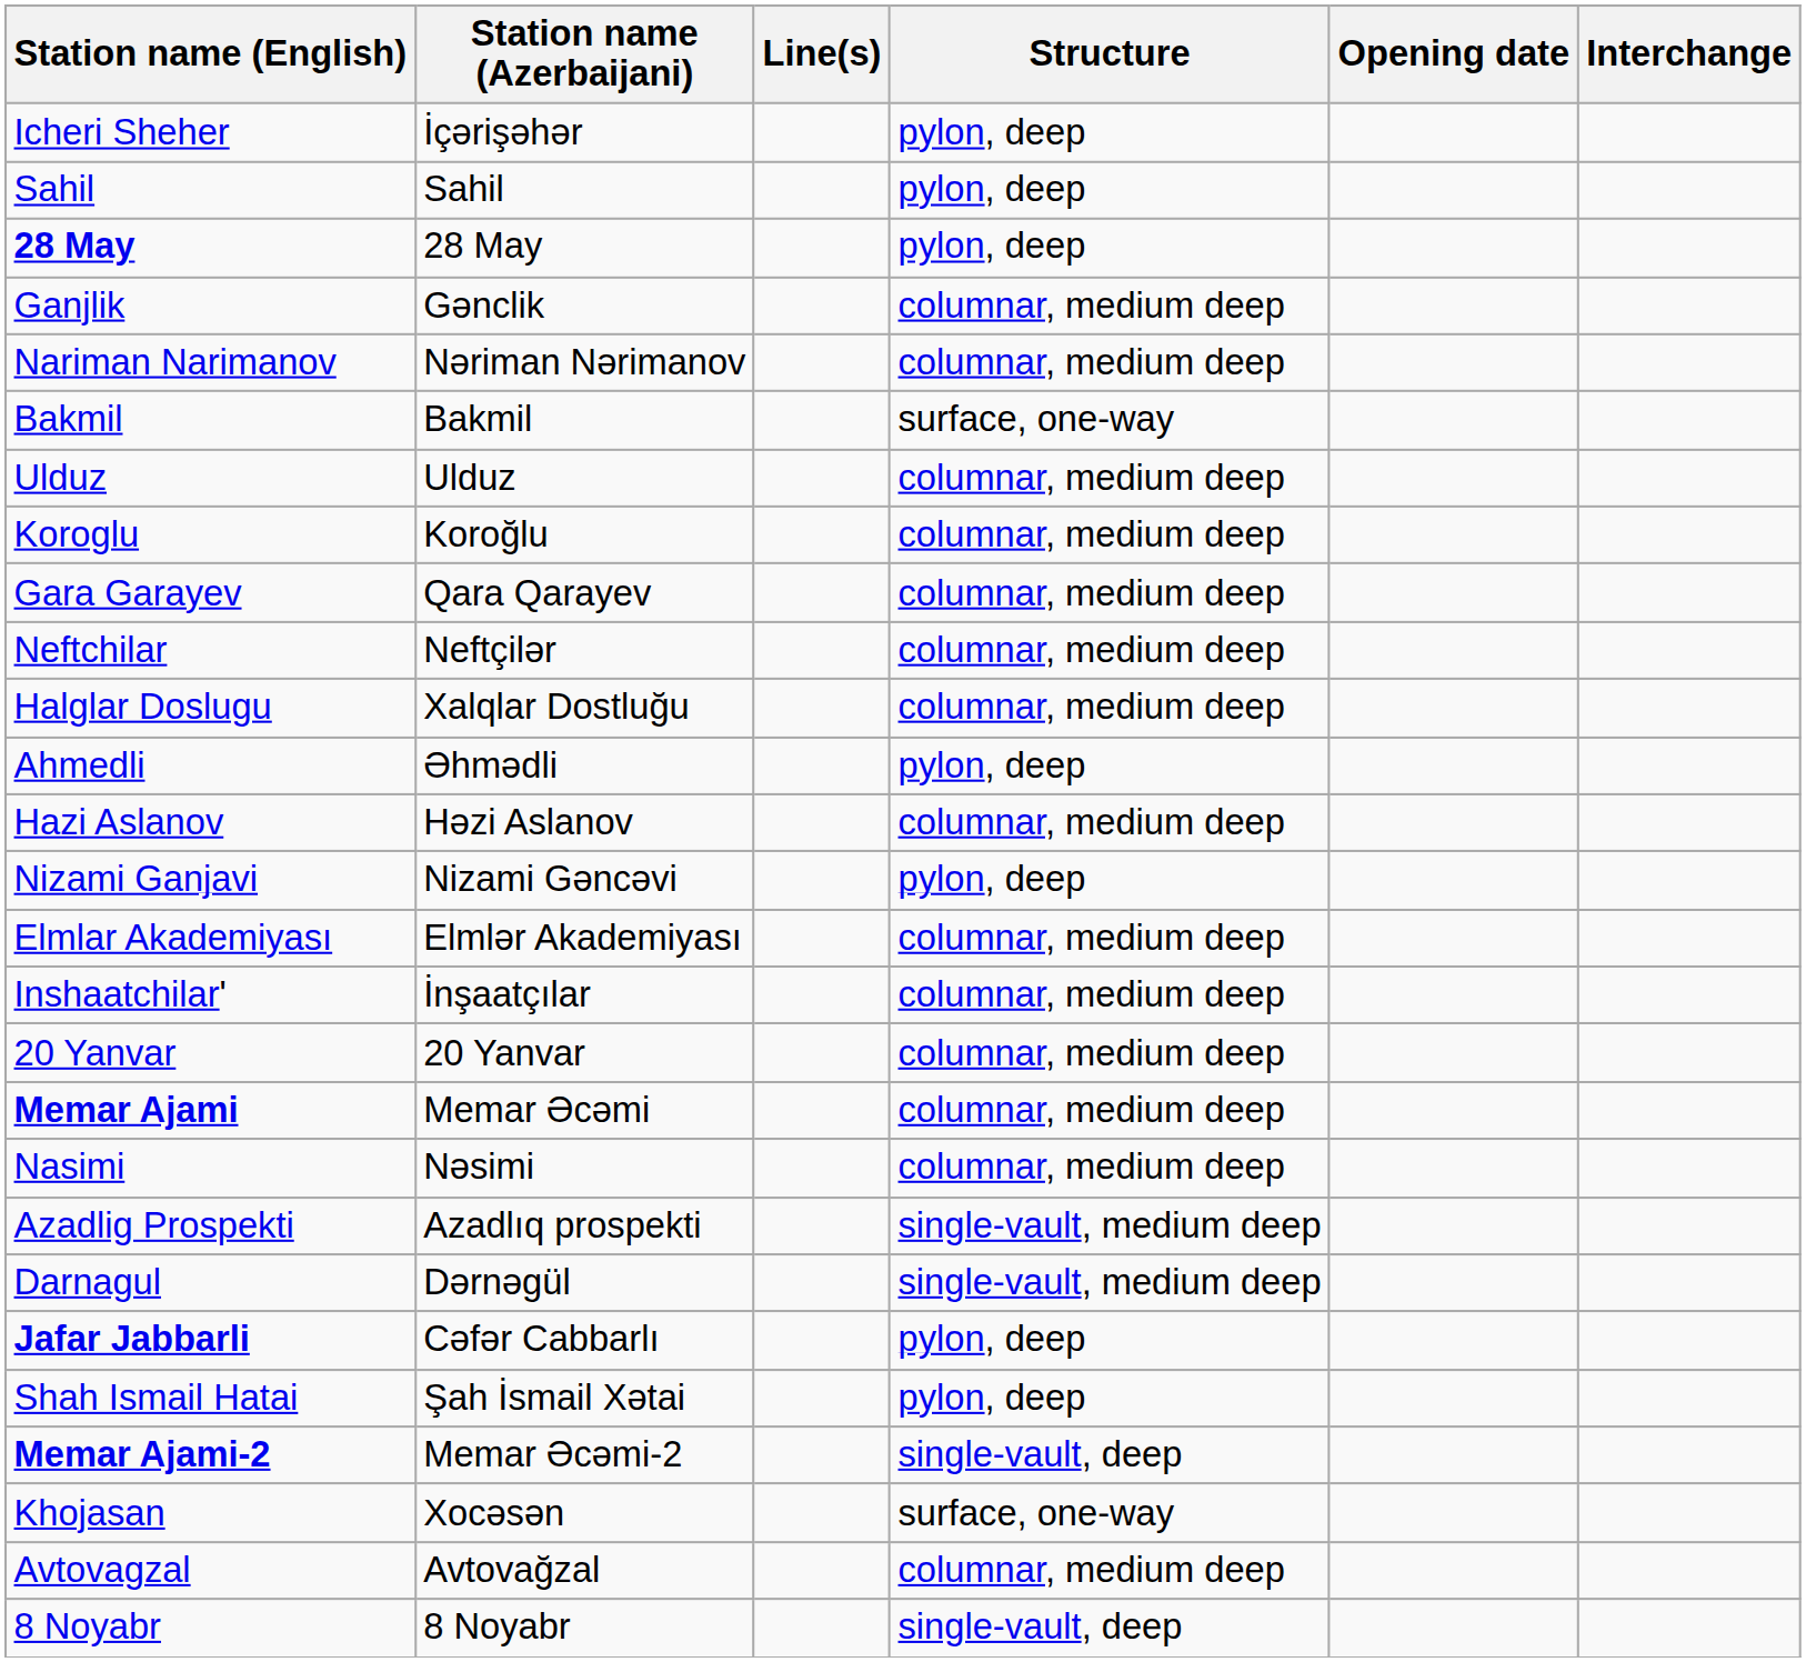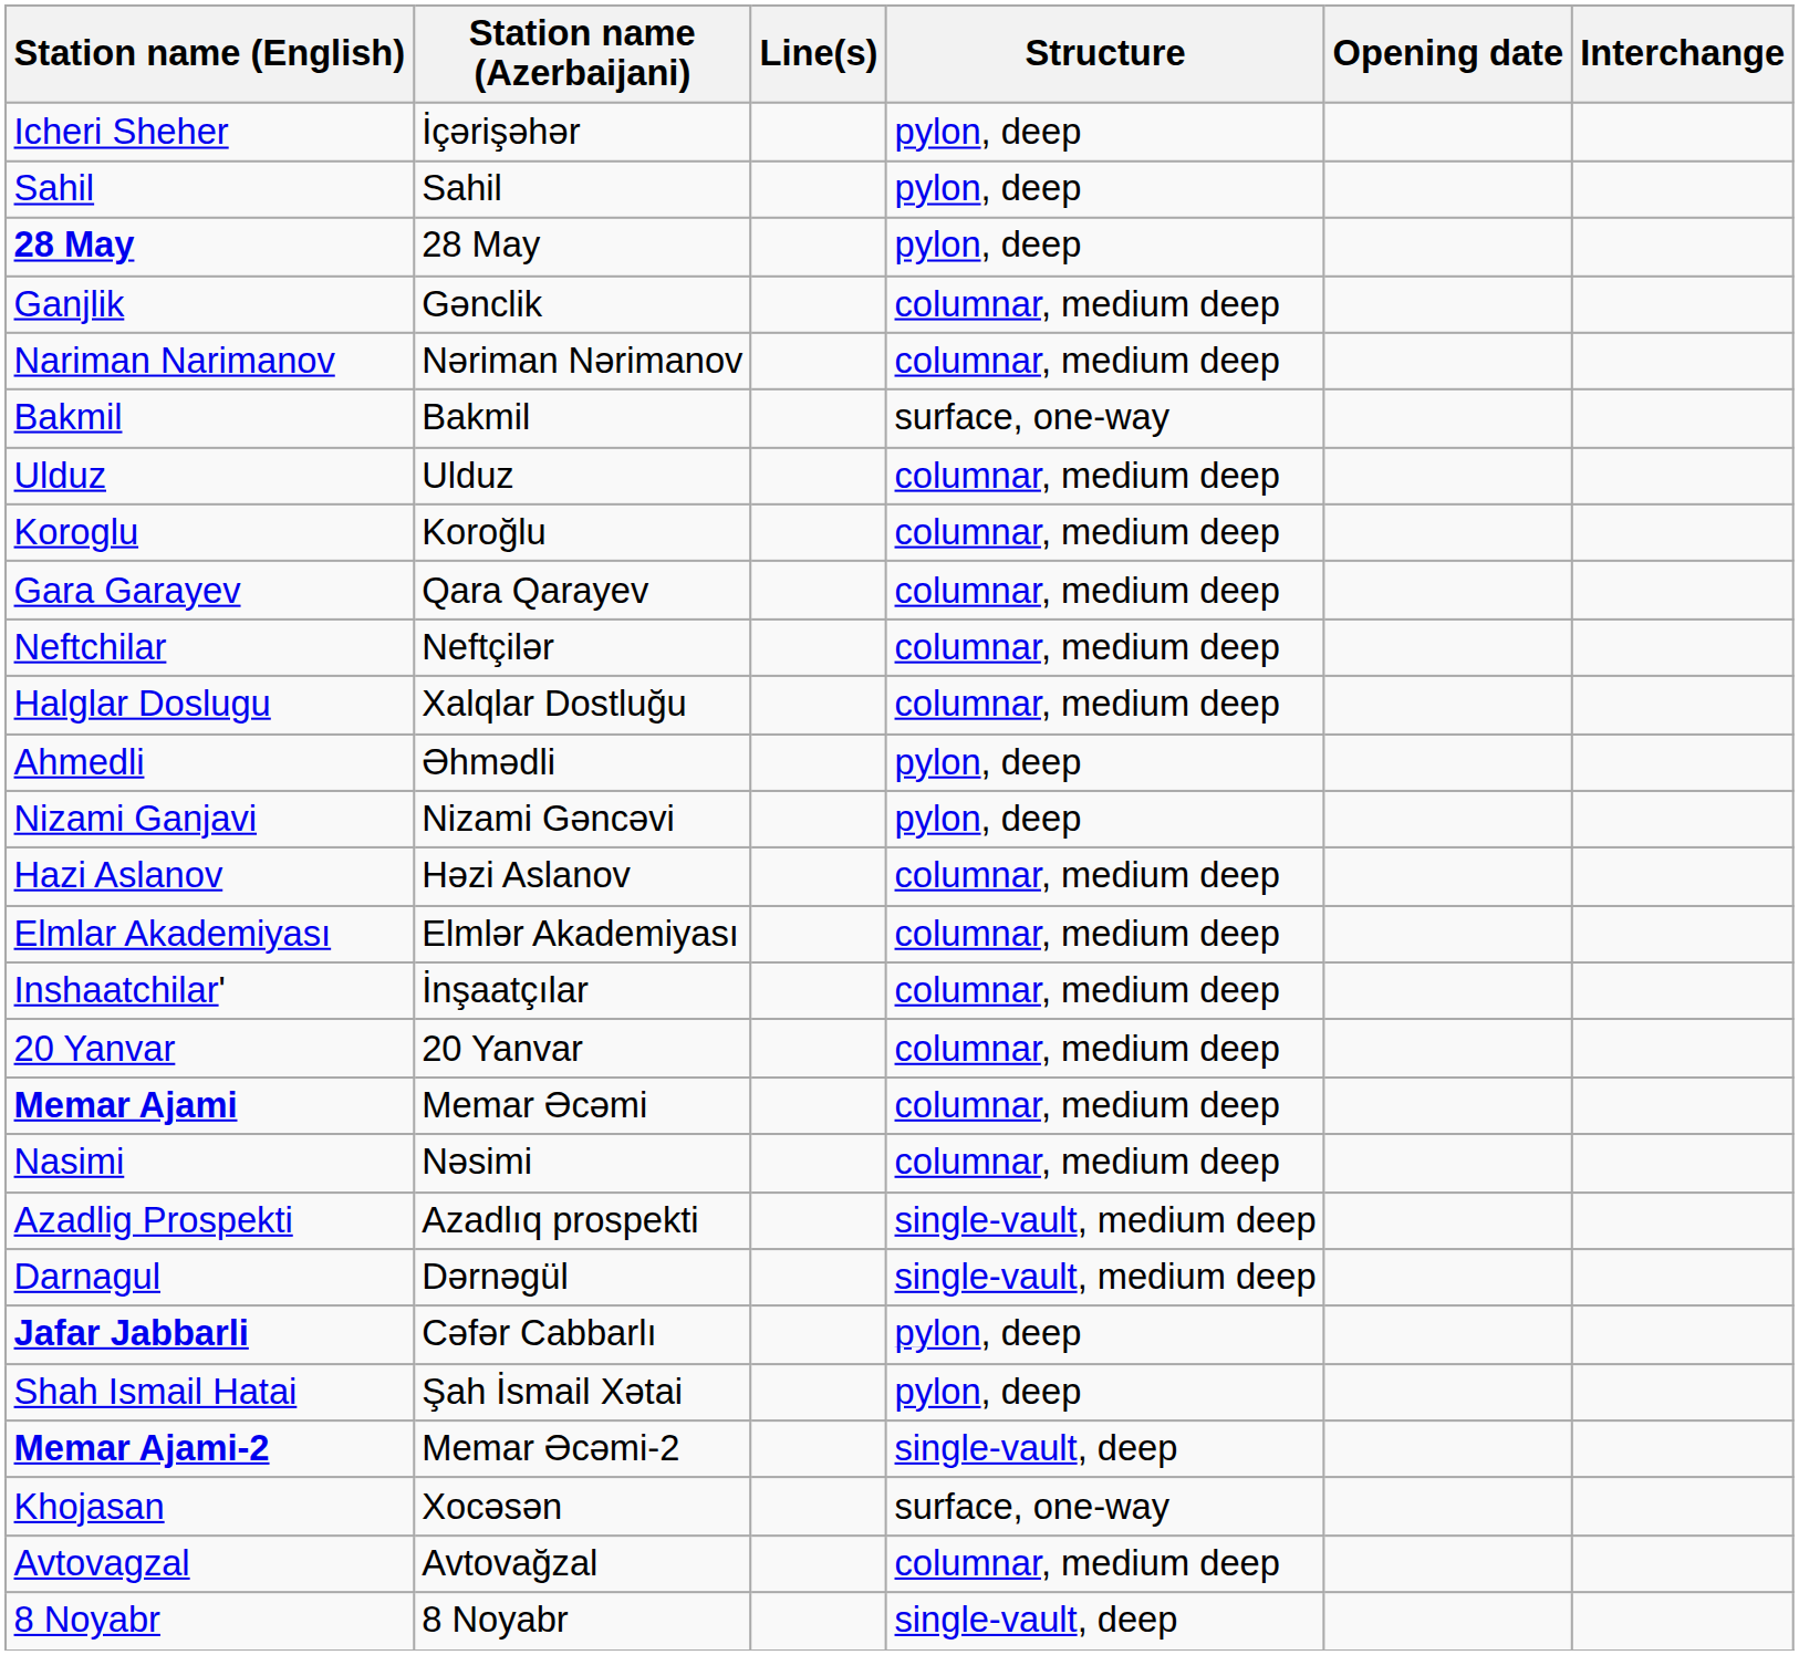rows swapped: Hazi Aslanov <-> Nizami Ganjavi
